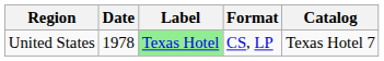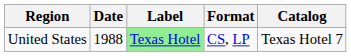United States | Date: 1978 -> 1988
